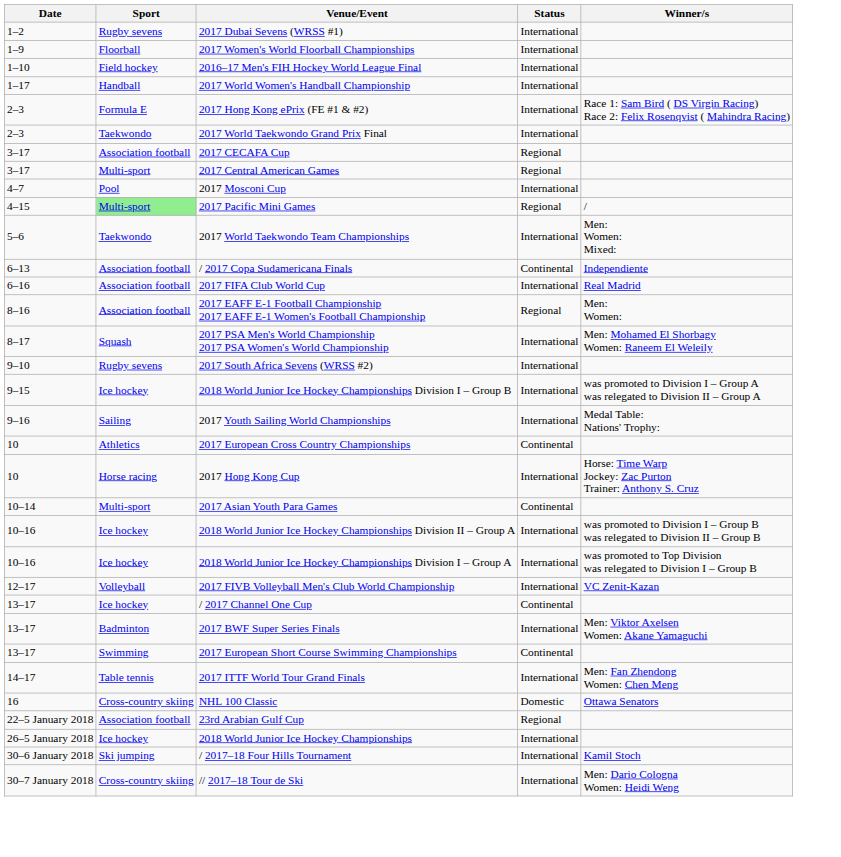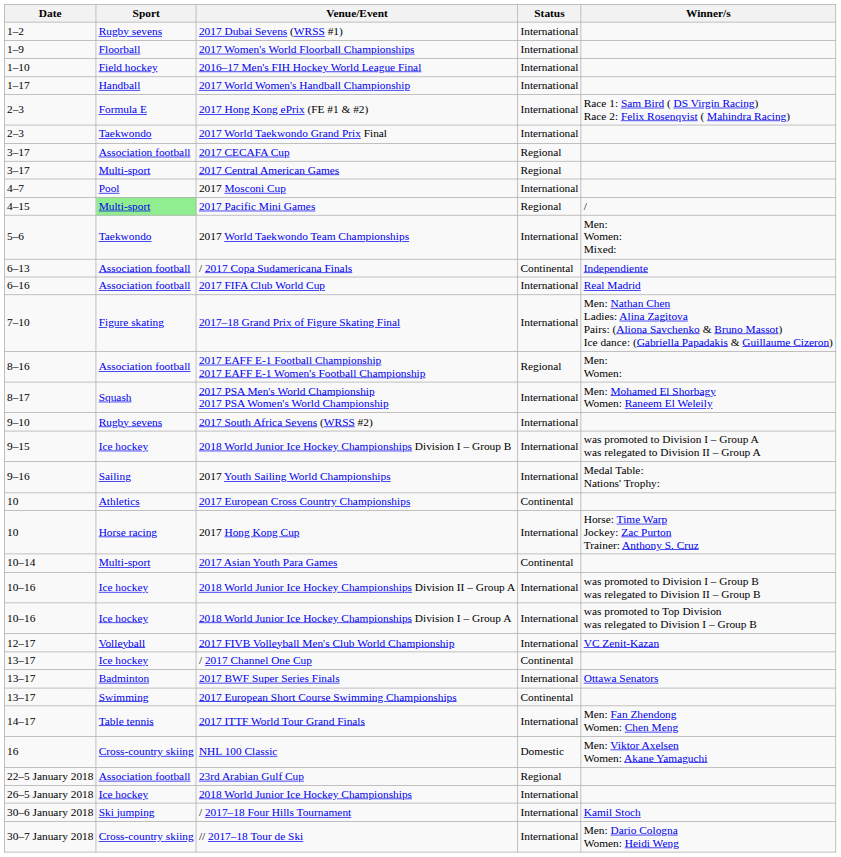+ row: 7–10 | Figure skating | 2017–18 Grand Prix of Figure Skating Final | International | Men: Nathan Chen Ladies: Alina Zagitova Pairs: (Aliona Savchenko & Bruno Massot) Ice dance: (Gabriella Papadakis & Guillaume Cizeron)
2017 BWF Super Series Finals | Winner/s: Men: Viktor Axelsen Women: Akane Yamaguchi -> Ottawa Senators
NHL 100 Classic | Winner/s: Ottawa Senators -> Men: Viktor Axelsen Women: Akane Yamaguchi
